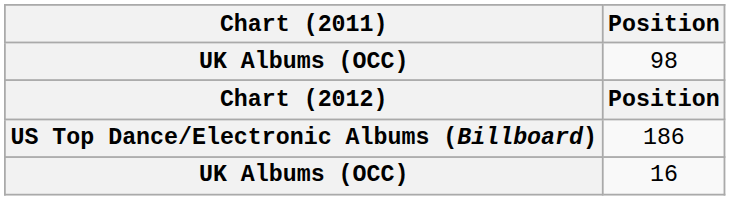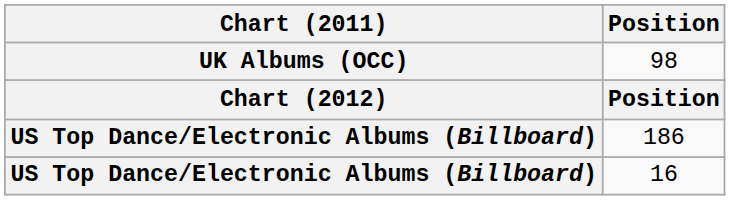16 | Chart (2011): UK Albums (OCC) -> US Top Dance/Electronic Albums (Billboard)
